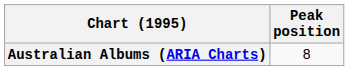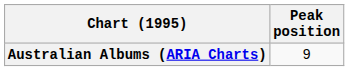Australian Albums (ARIA Charts) | Peak position: 8 -> 9
